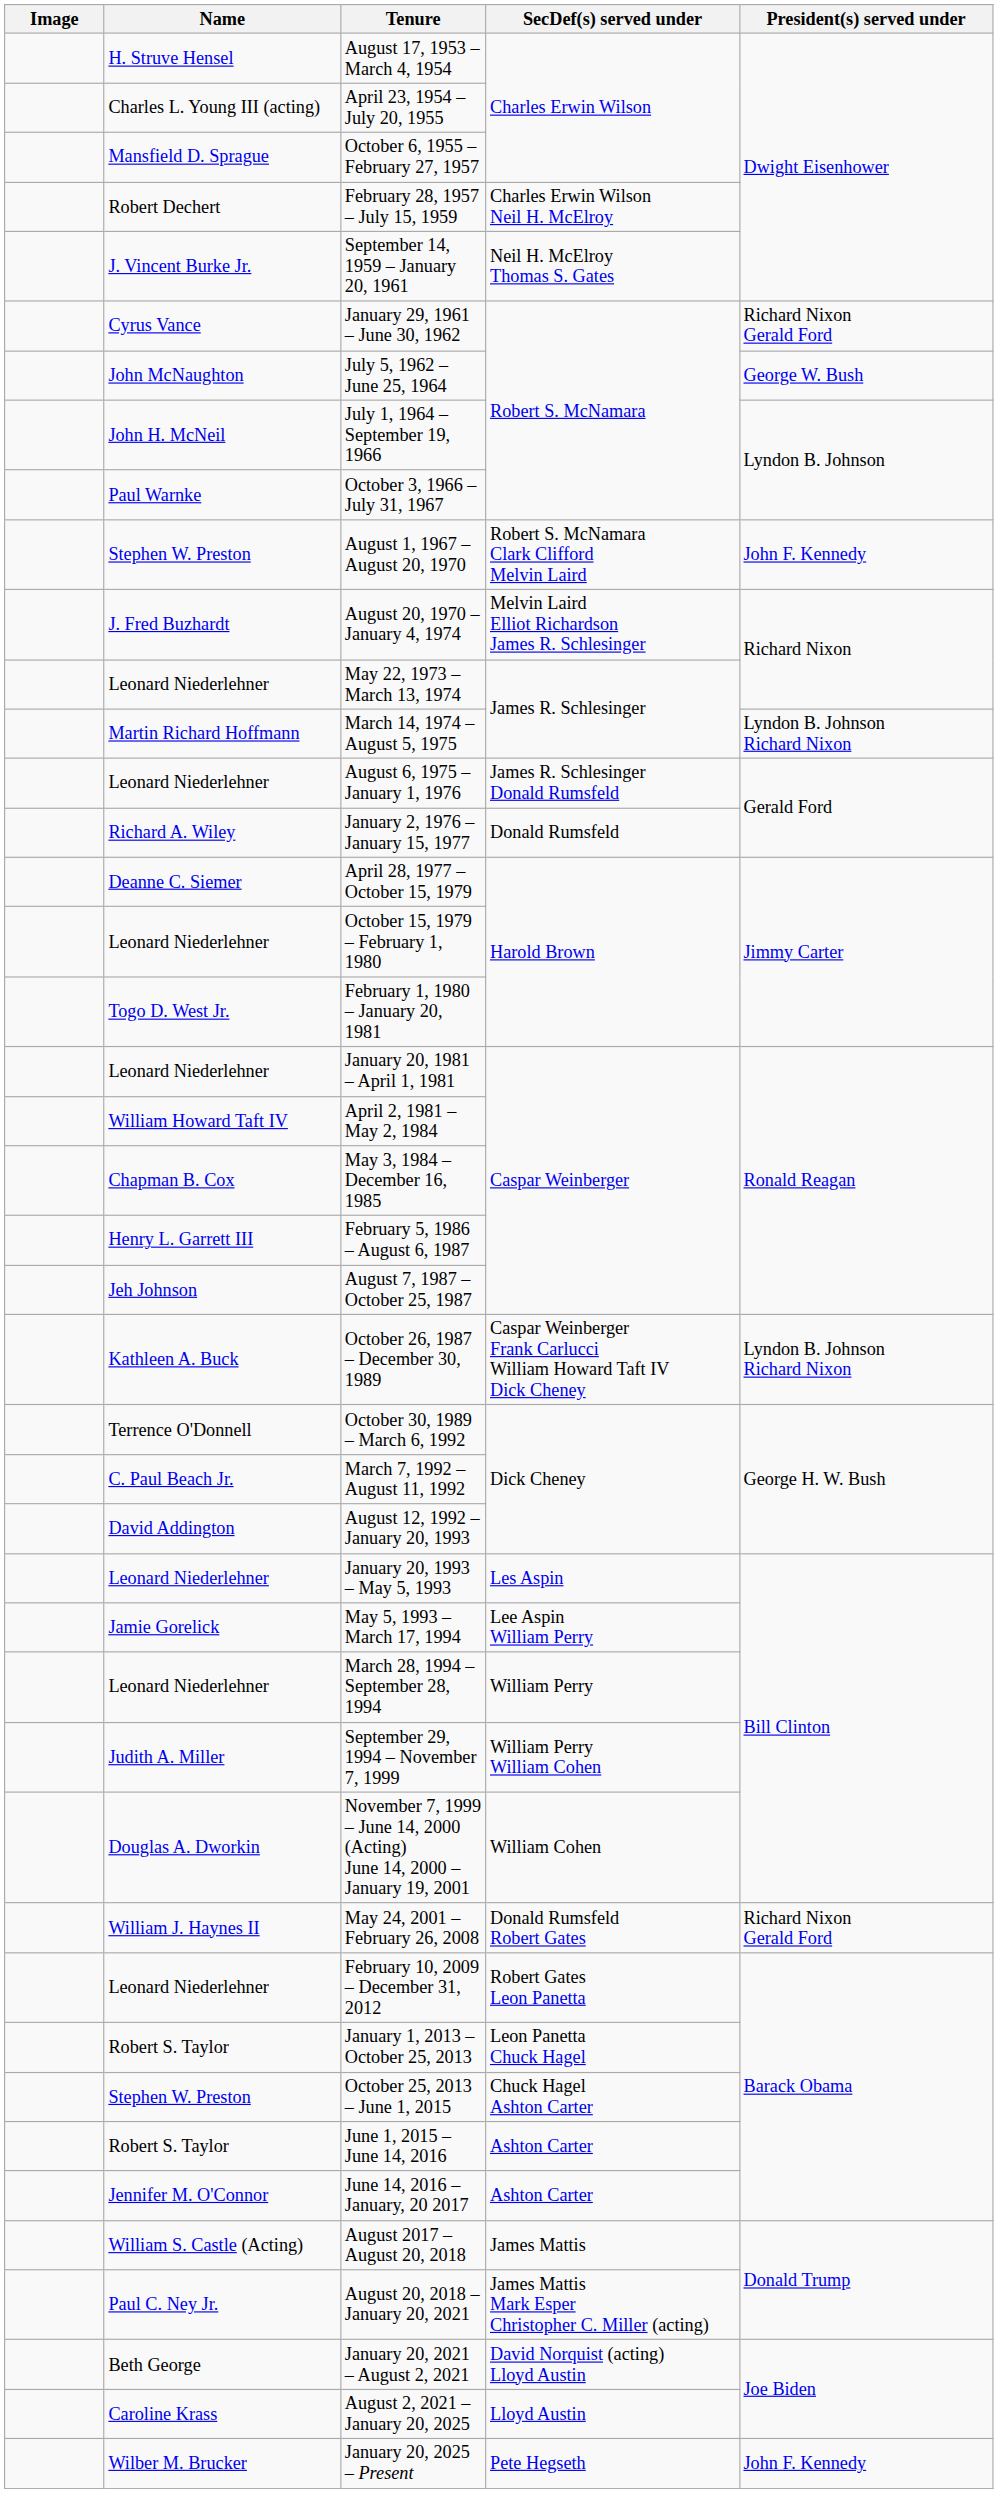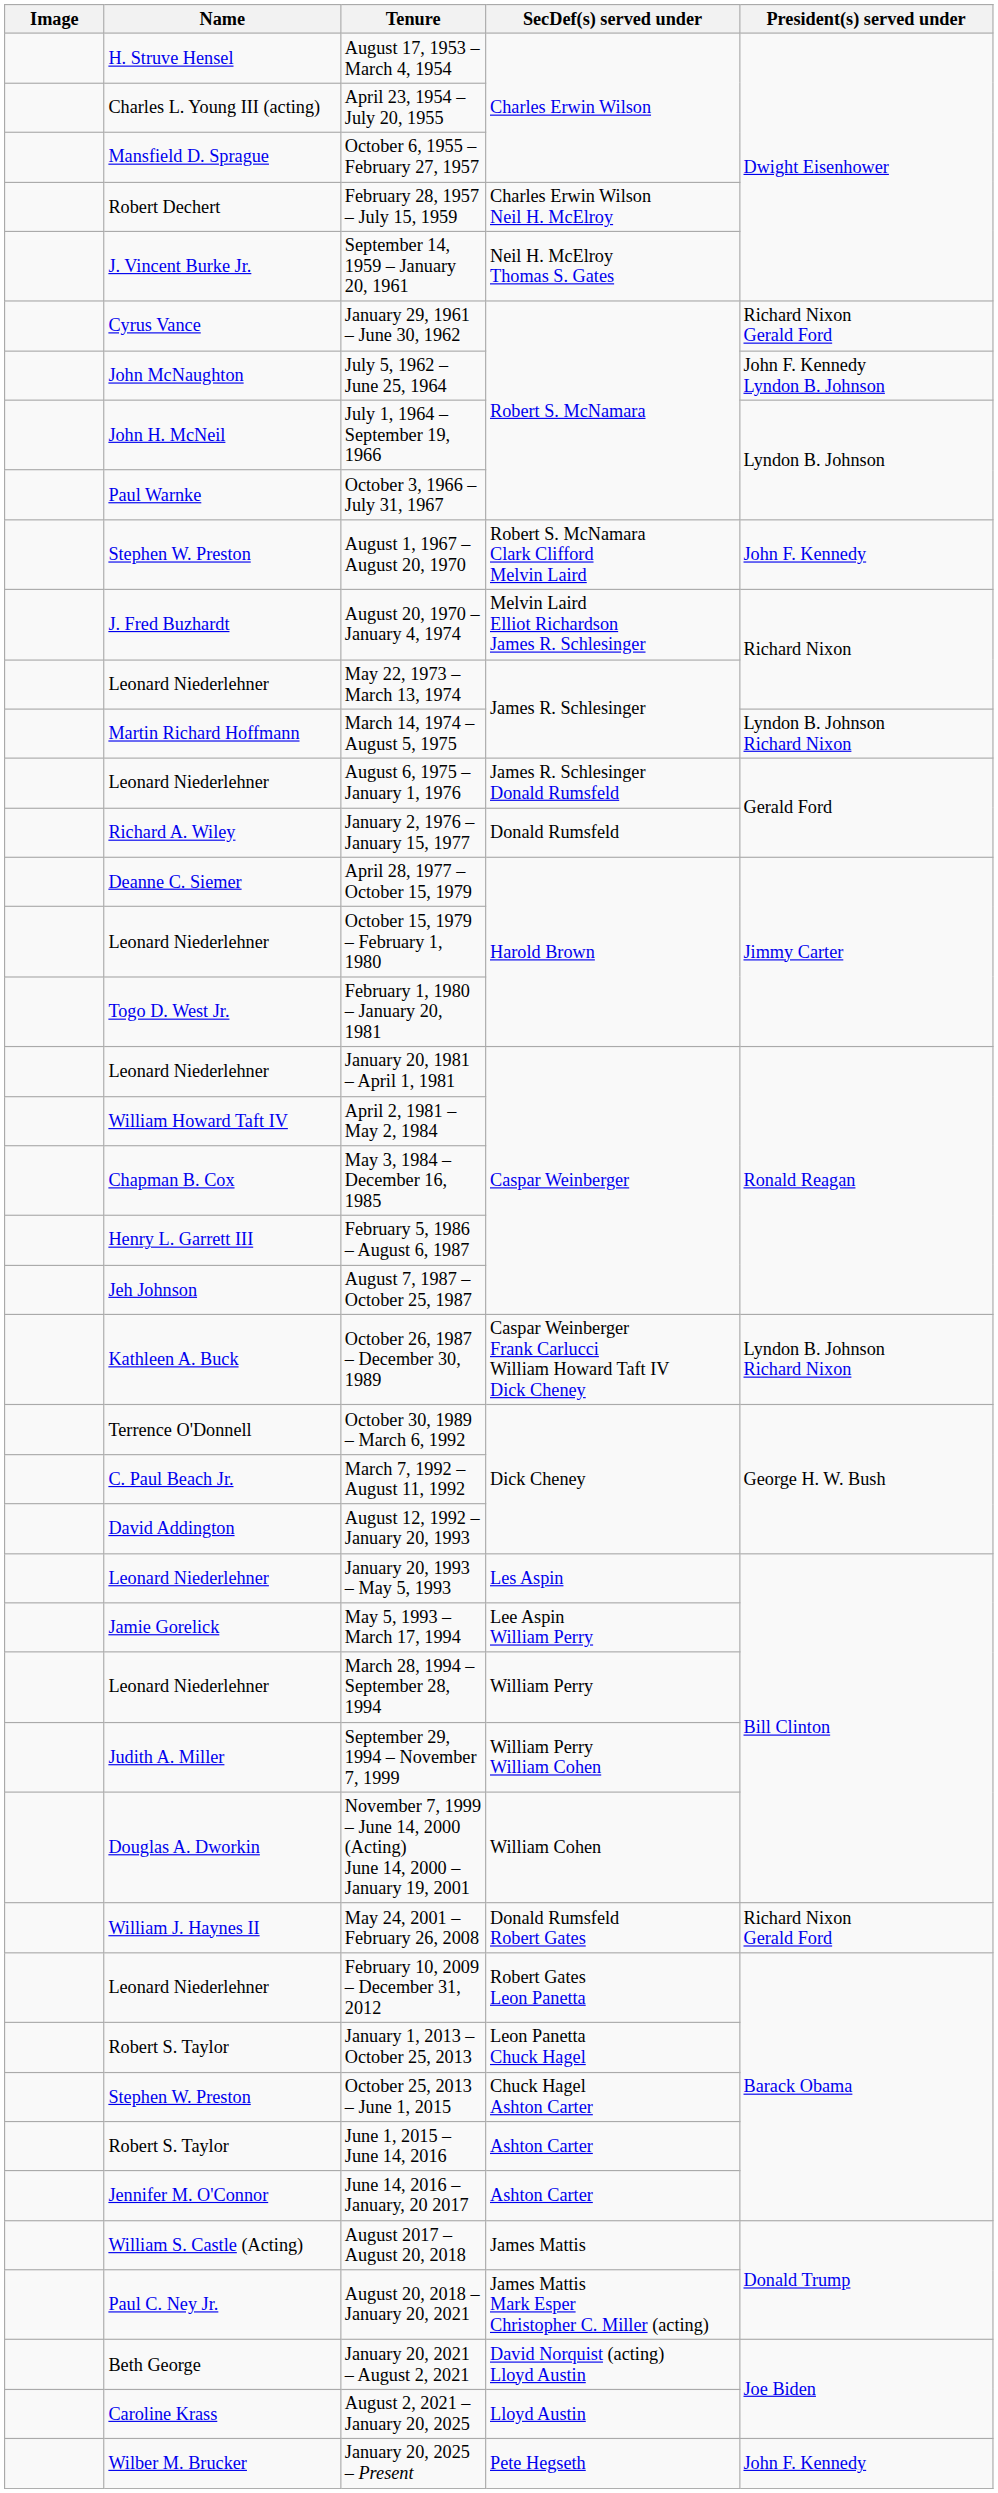July 5, 1962 – June 25, 1964 | President(s) served under: George W. Bush -> John F. Kennedy Lyndon B. Johnson
